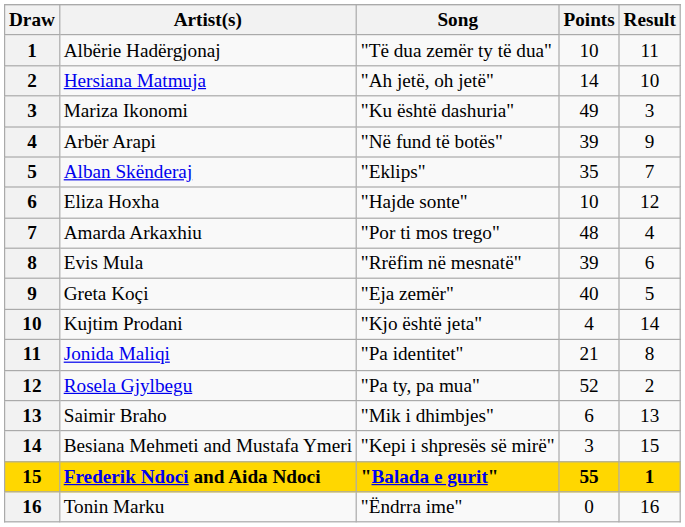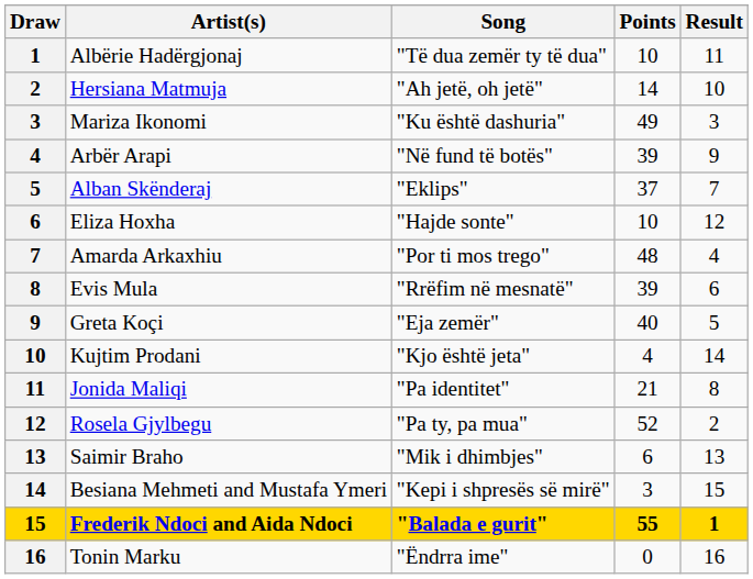Alban Skënderaj | Points: 35 -> 37
